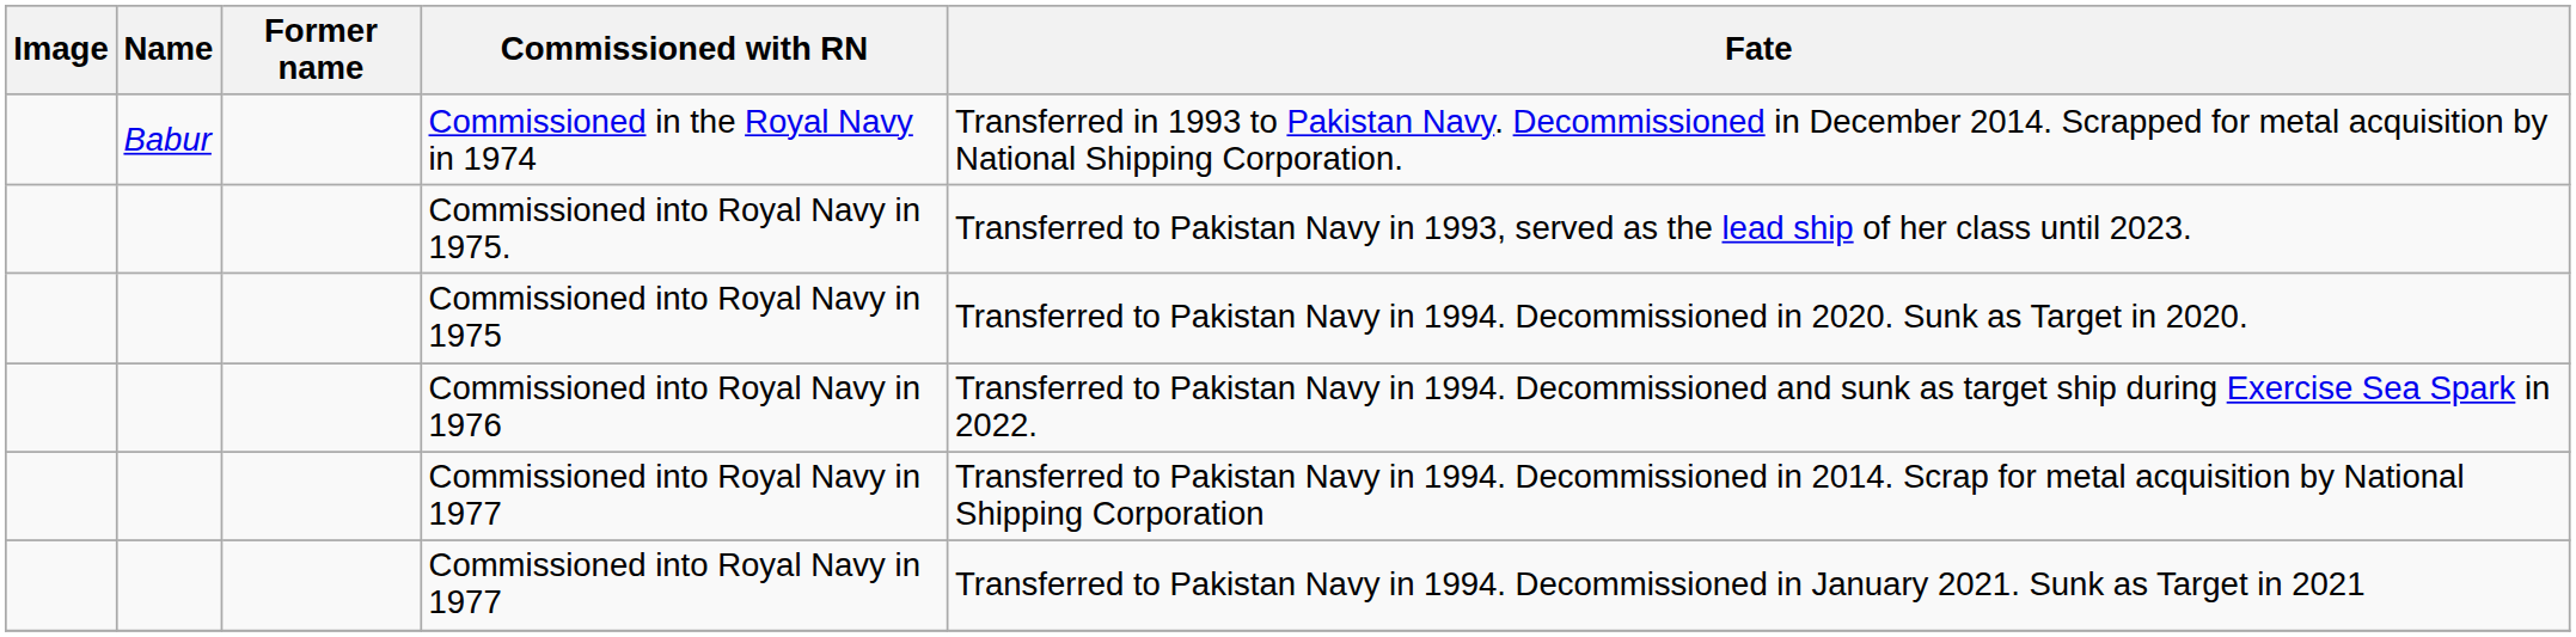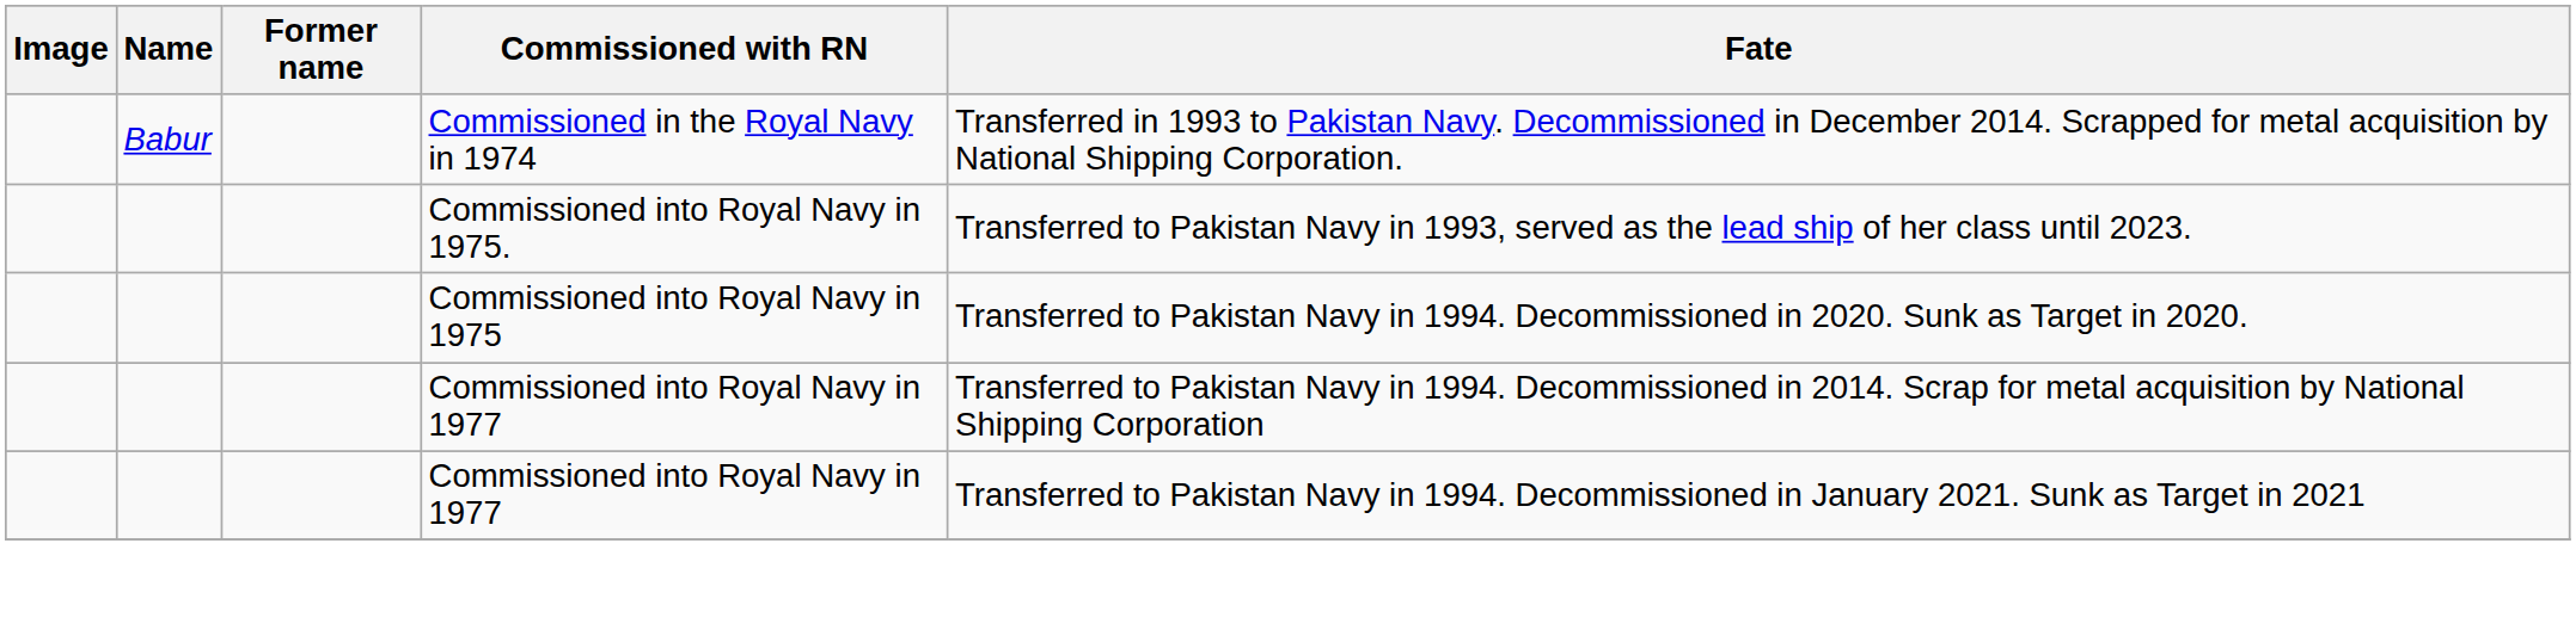- row: Commissioned into Royal Navy in 1976 | Transferred to Pakistan Navy in 1994. Decommissioned and sunk as target ship during Exercise Sea Spark in 2022.
